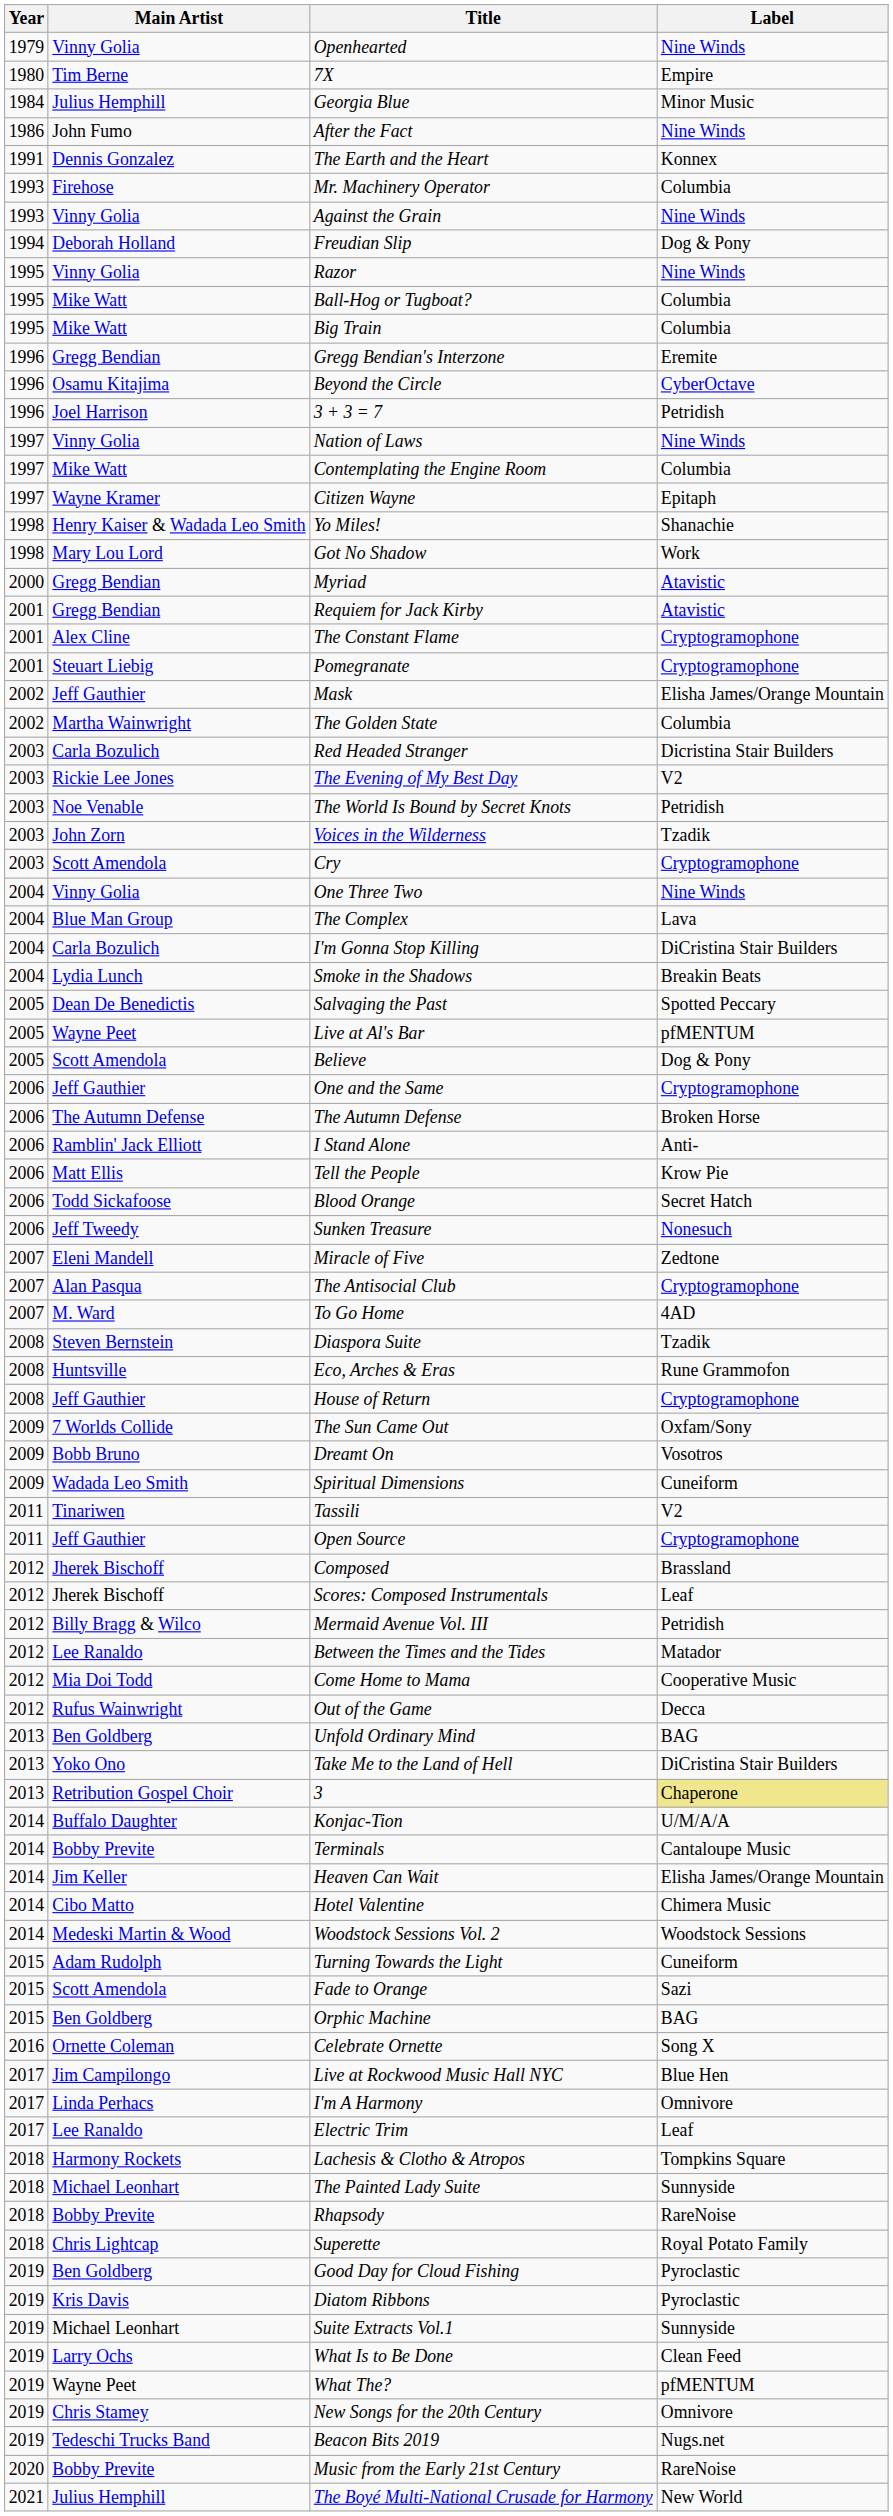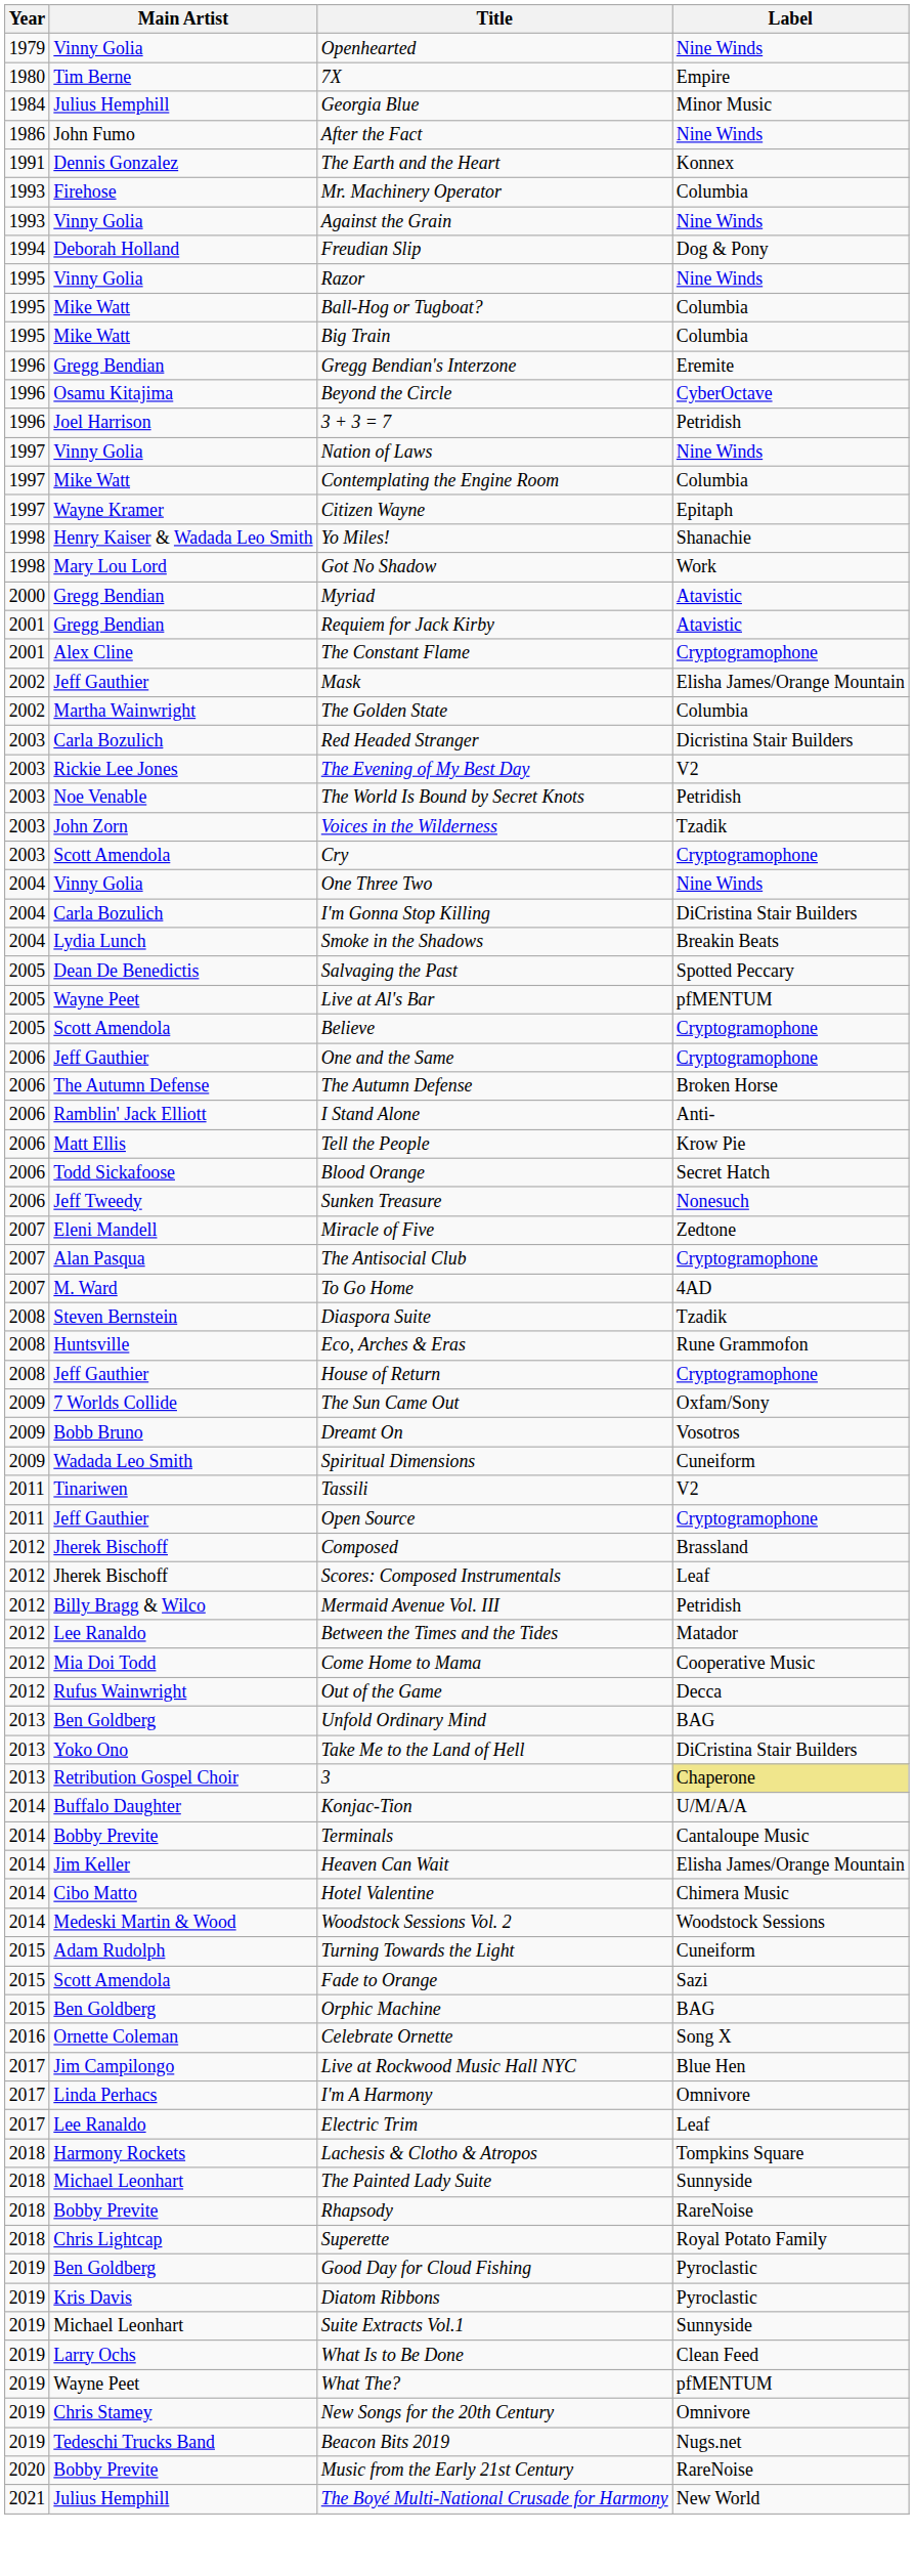- row: 2001 | Steuart Liebig | Pomegranate | Cryptogramophone
- row: 2004 | Blue Man Group | The Complex | Lava
Believe | Label: Dog & Pony -> Cryptogramophone
